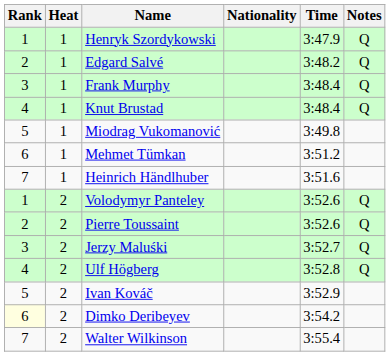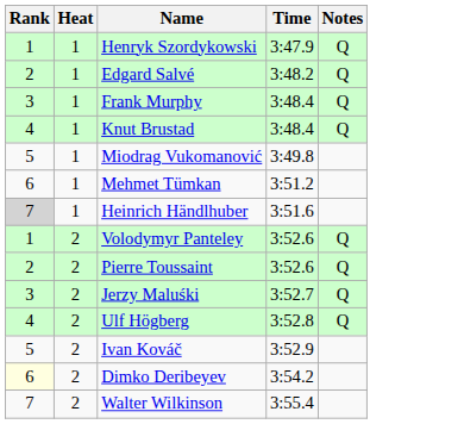- column: Nationality
Heinrich Händlhuber | Rank: no background -> lightgrey background
